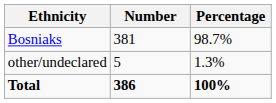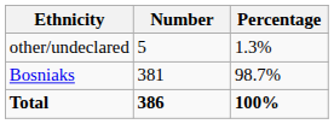rows swapped: Bosniaks <-> other/undeclared
